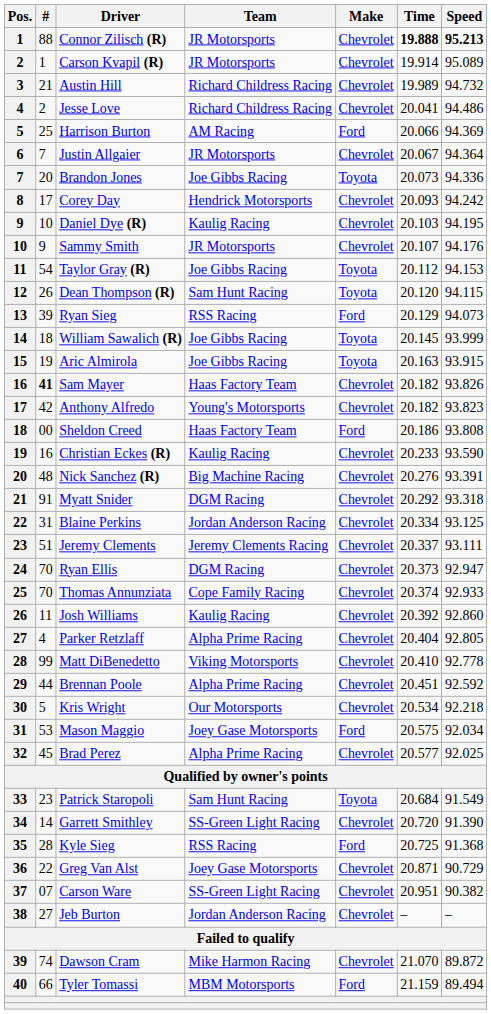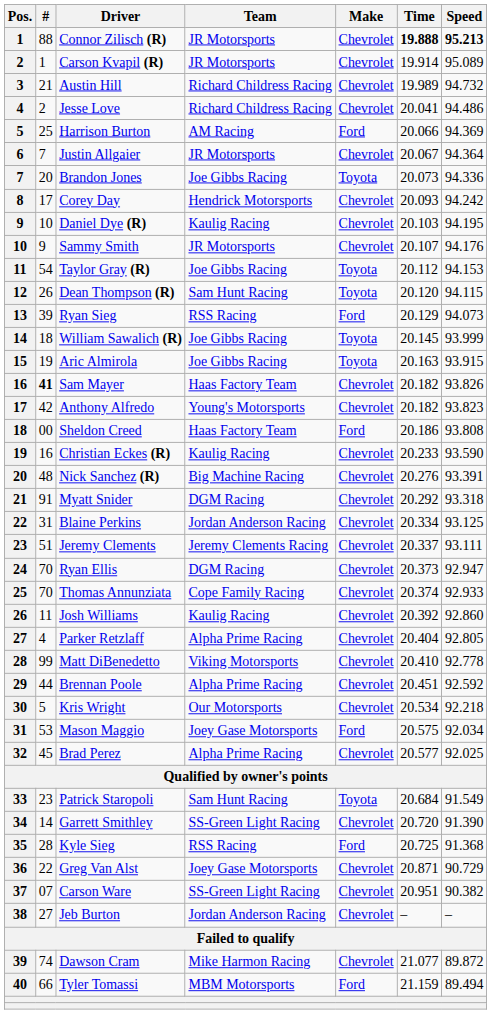Dawson Cram | Time: 21.070 -> 21.077
